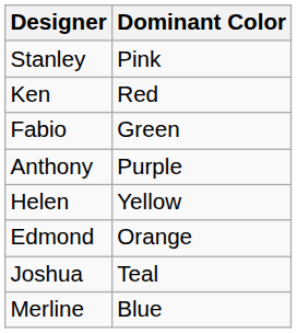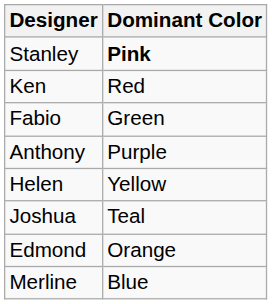Stanley | Dominant Color: normal -> bold
rows swapped: Edmond <-> Joshua
